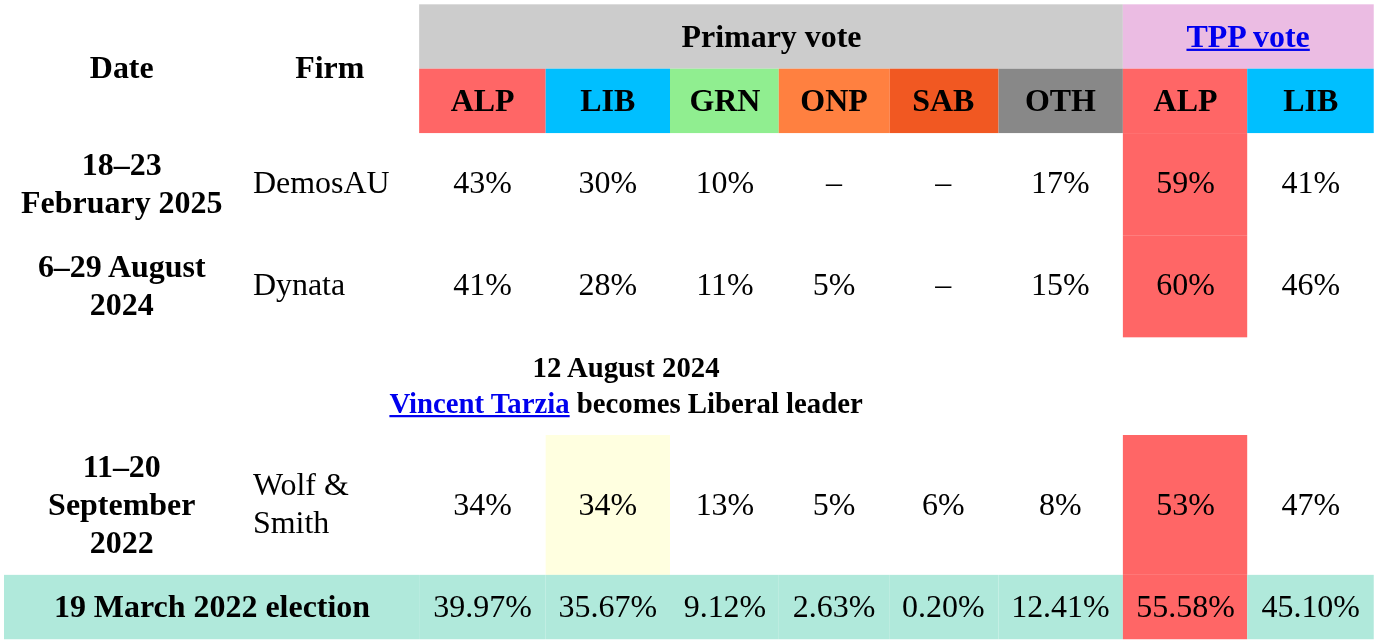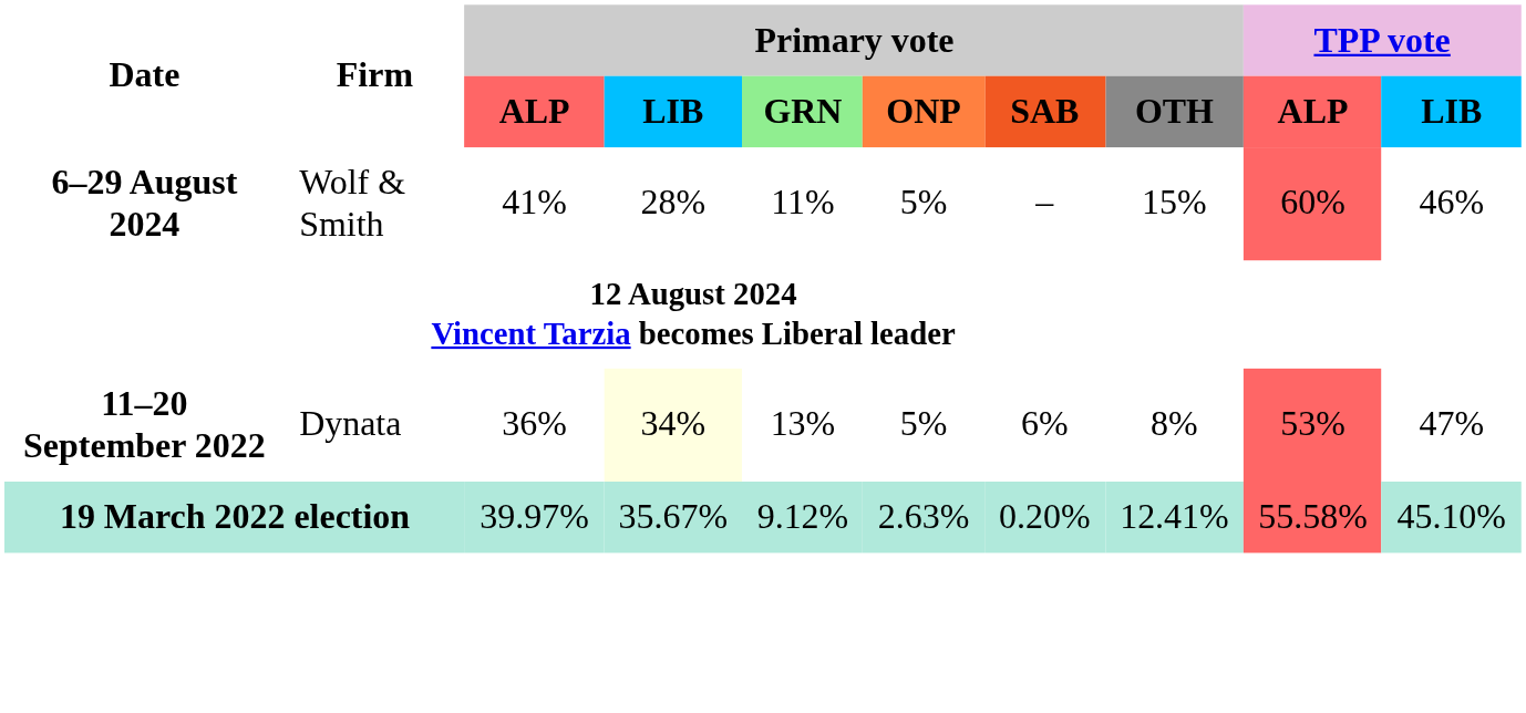- row: 18–23 February 2025 | DemosAU | 43% | 30% | 10% | – | – | 17% | 59% | 41%
6–29 August 2024 | Firm: Dynata -> Wolf & Smith
11–20 September 2022 | Firm: Wolf & Smith -> Dynata
11–20 September 2022 | Primary vote / ALP: 34% -> 36%
